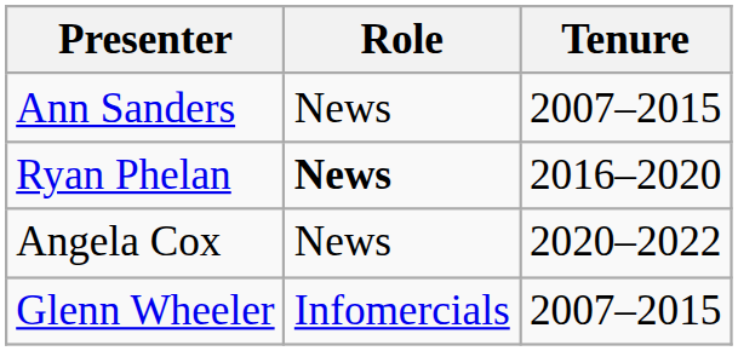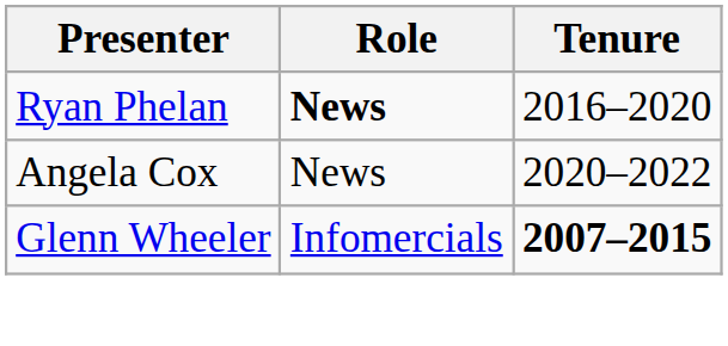- row: Ann Sanders | News | 2007–2015
Glenn Wheeler | Tenure: normal -> bold
